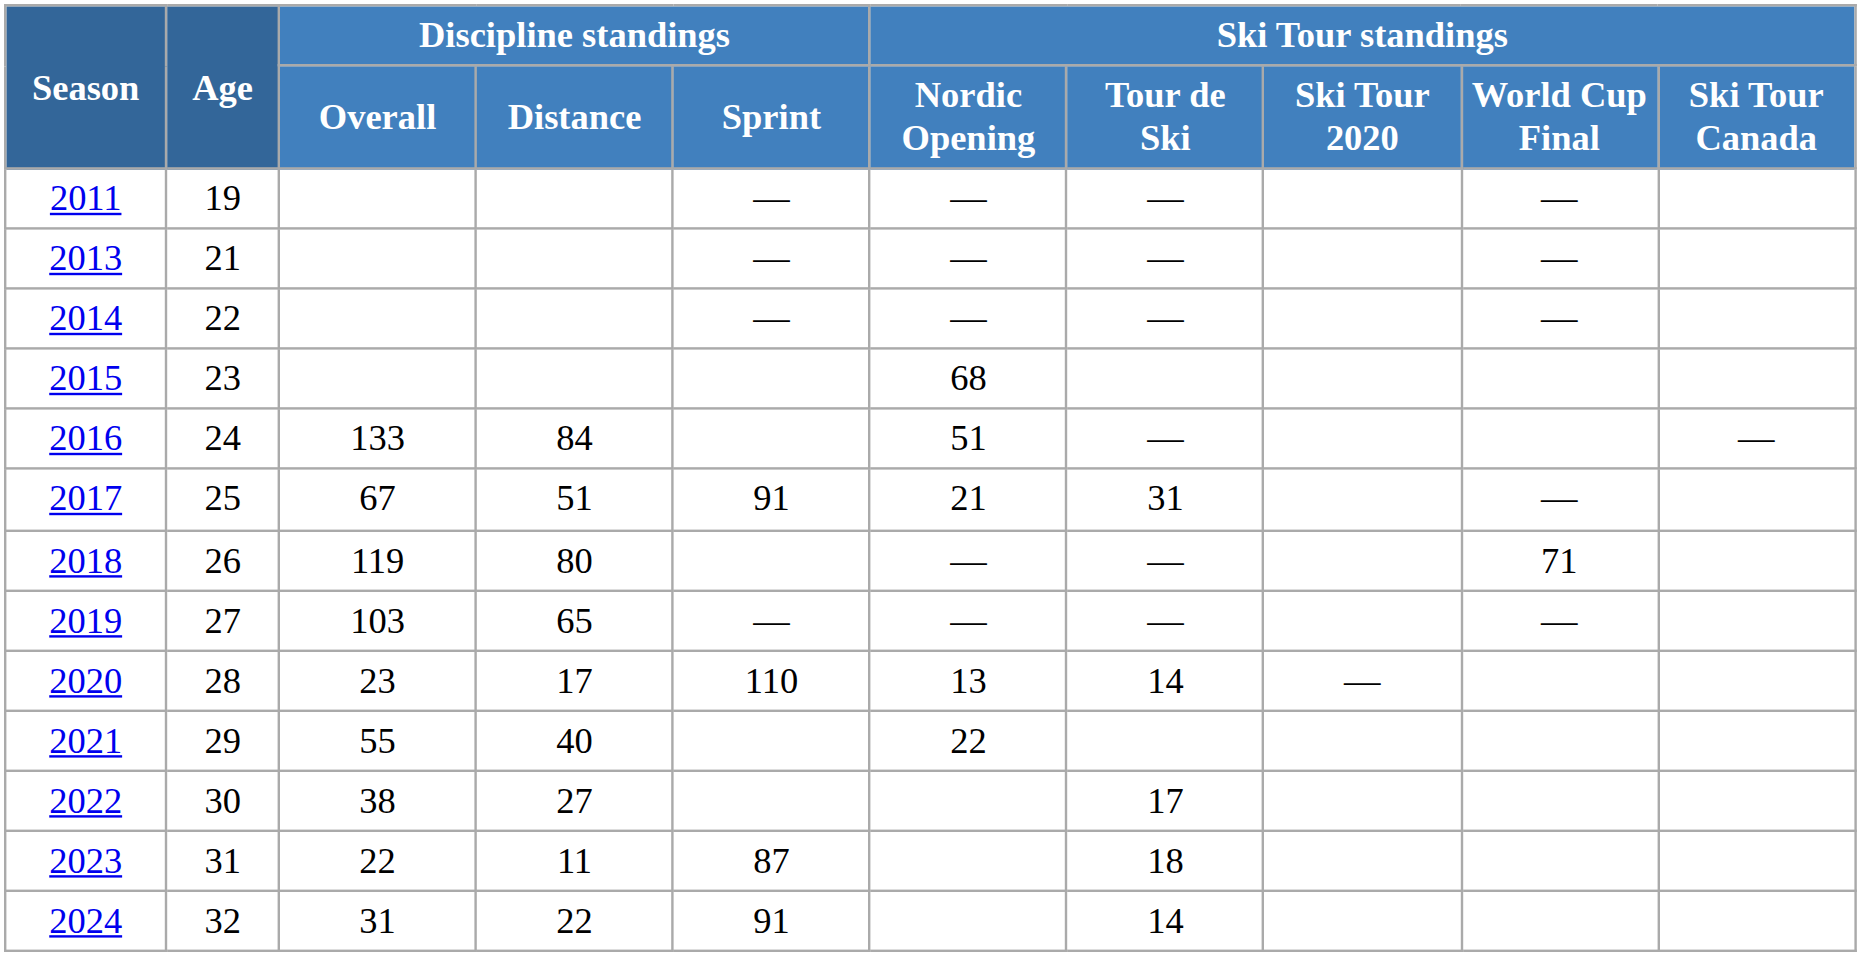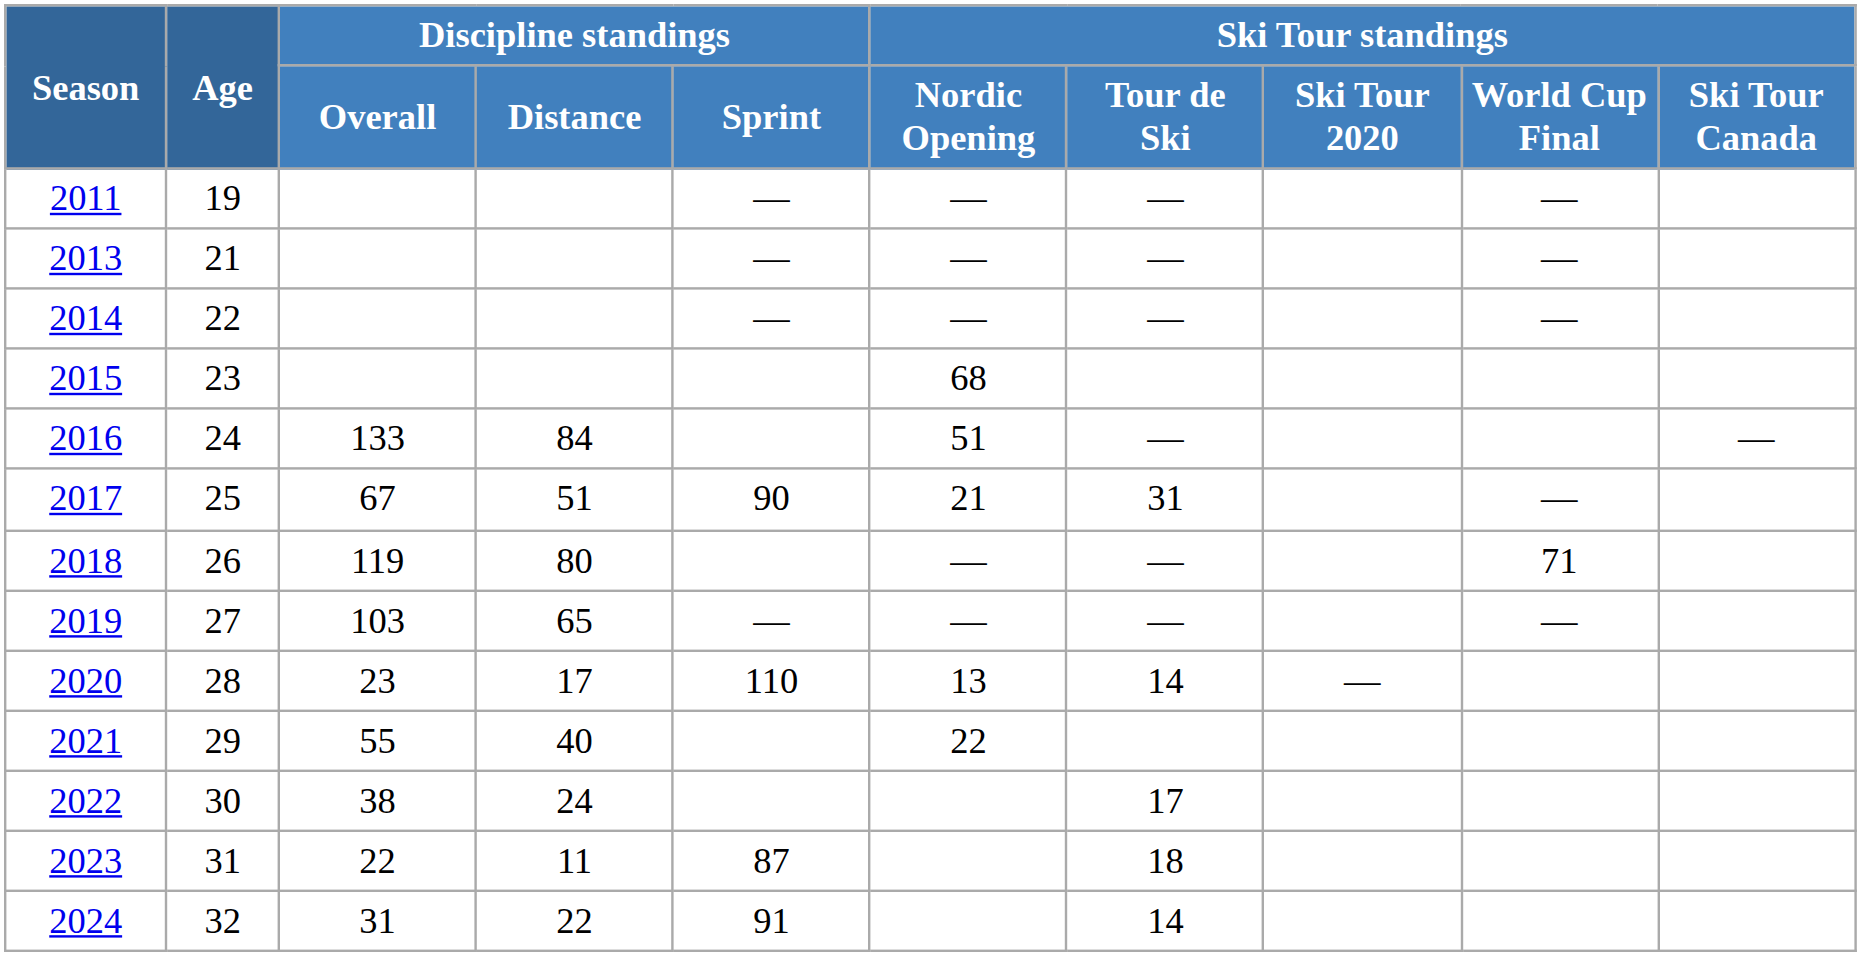2017 | Discipline standings / Sprint: 91 -> 90
2022 | Discipline standings / Distance: 27 -> 24
